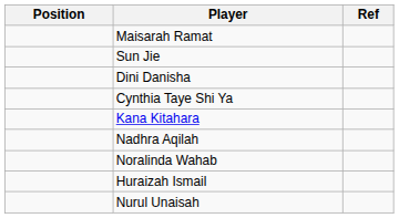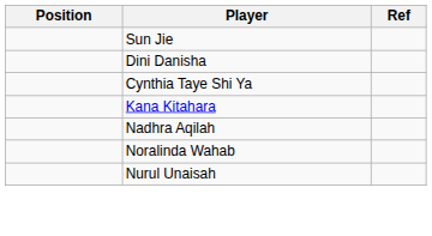- row: Maisarah Ramat
- row: Huraizah Ismail
